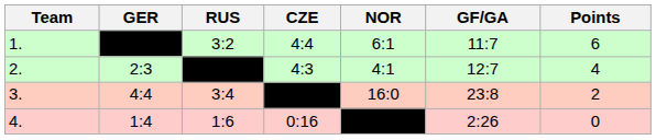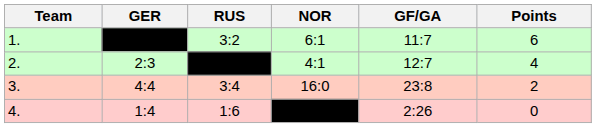- column: CZE | 4:4 | 4:3 | 0:16
